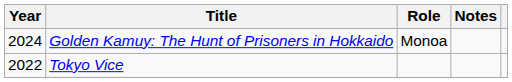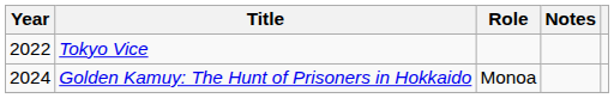rows swapped: Tokyo Vice <-> Golden Kamuy: The Hunt of Prisoners in Hokkaido
